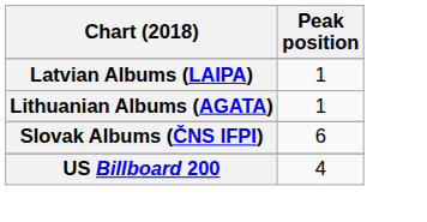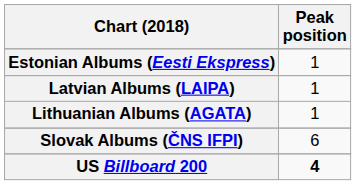+ row: Estonian Albums (Eesti Ekspress) | 1
US Billboard 200 | Peak position: normal -> bold
